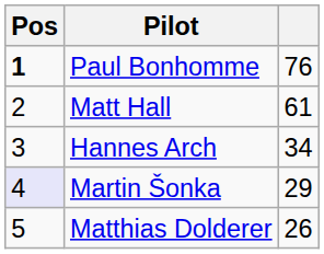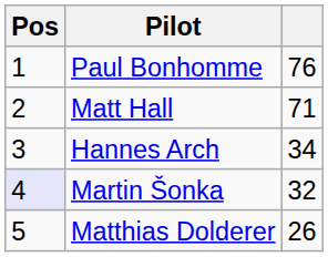Paul Bonhomme | Pos: bold -> normal
Matt Hall | column 3: 61 -> 71
Martin Šonka | column 3: 29 -> 32
